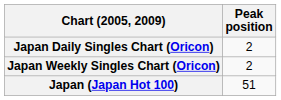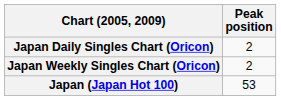Japan (Japan Hot 100) | Peak position: 51 -> 53
